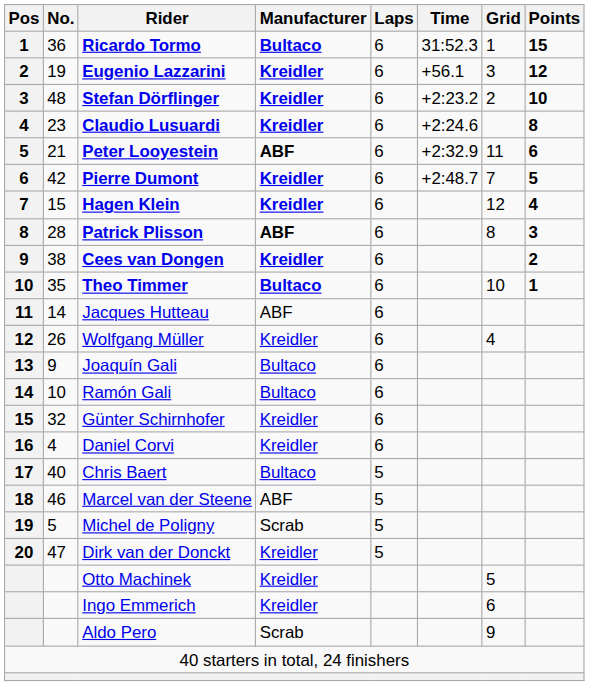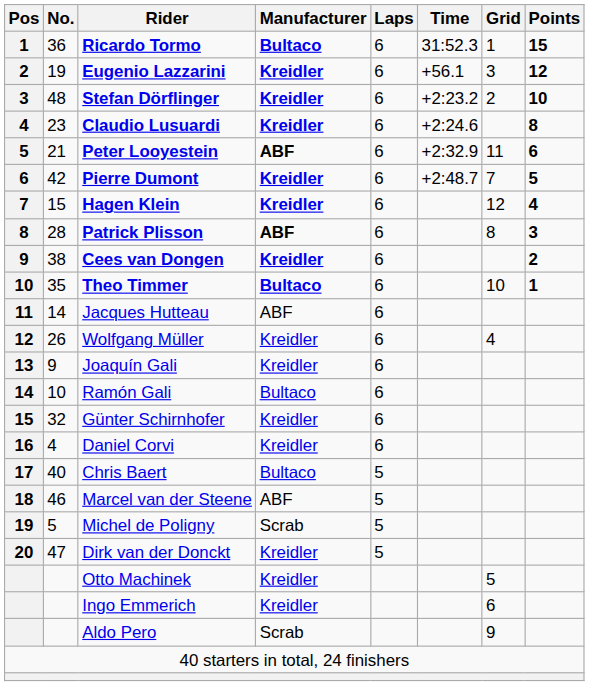Joaquín Gali | Manufacturer: Bultaco -> Kreidler
